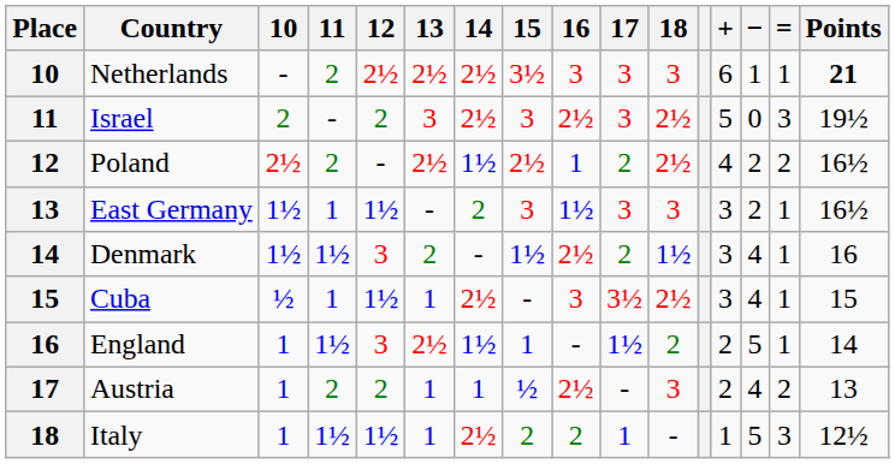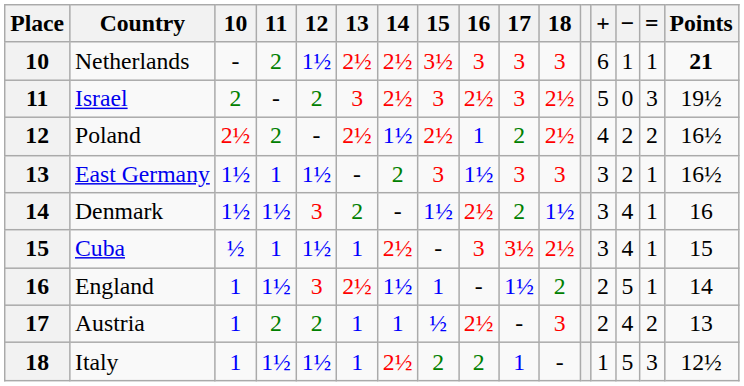Netherlands | 12: 2½ -> 1½
